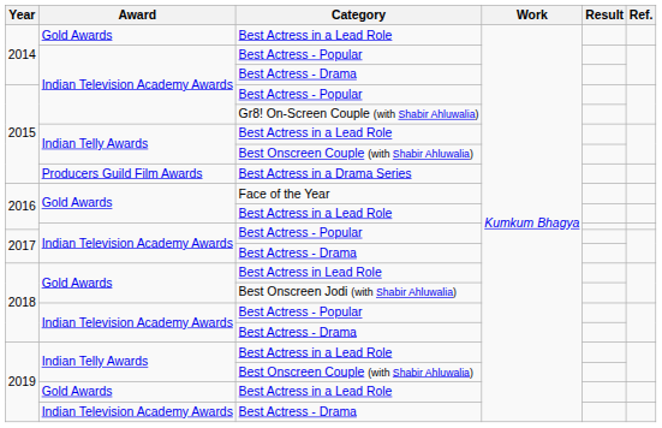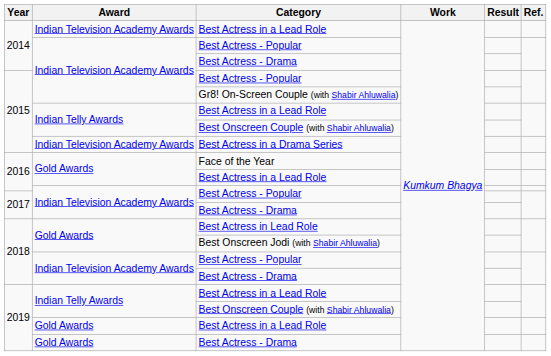2014 / Best Actress in a Lead Role | Award: Gold Awards -> Indian Television Academy Awards
Best Actress in a Drama Series | Award: Producers Guild Film Awards -> Indian Television Academy Awards
2019 / Best Actress - Drama | Award: Indian Television Academy Awards -> Gold Awards
